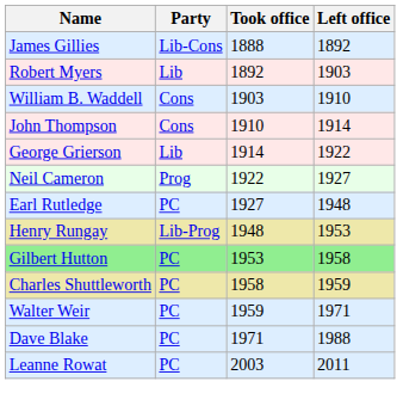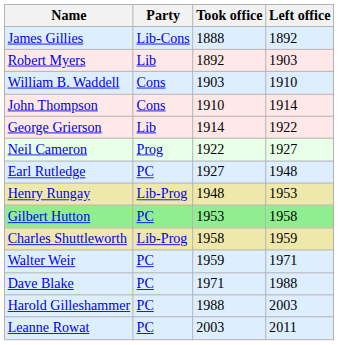Charles Shuttleworth | Party: PC -> Lib-Prog
+ row: Harold Gilleshammer | PC | 1988 | 2003
